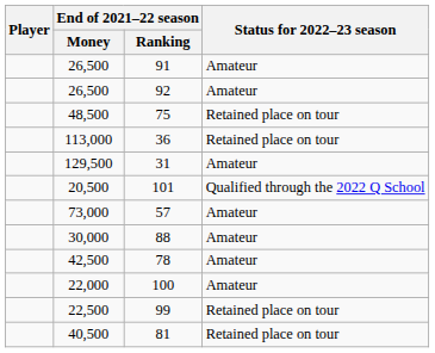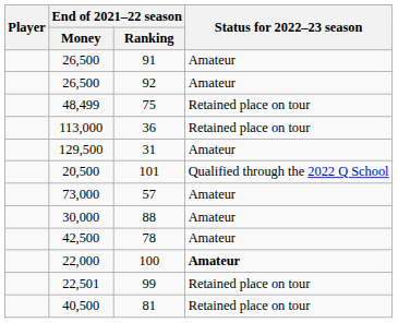75 | End of 2021–22 season / Money: 48,500 -> 48,499
100 | Status for 2022–23 season: normal -> bold
99 | End of 2021–22 season / Money: 22,500 -> 22,501
